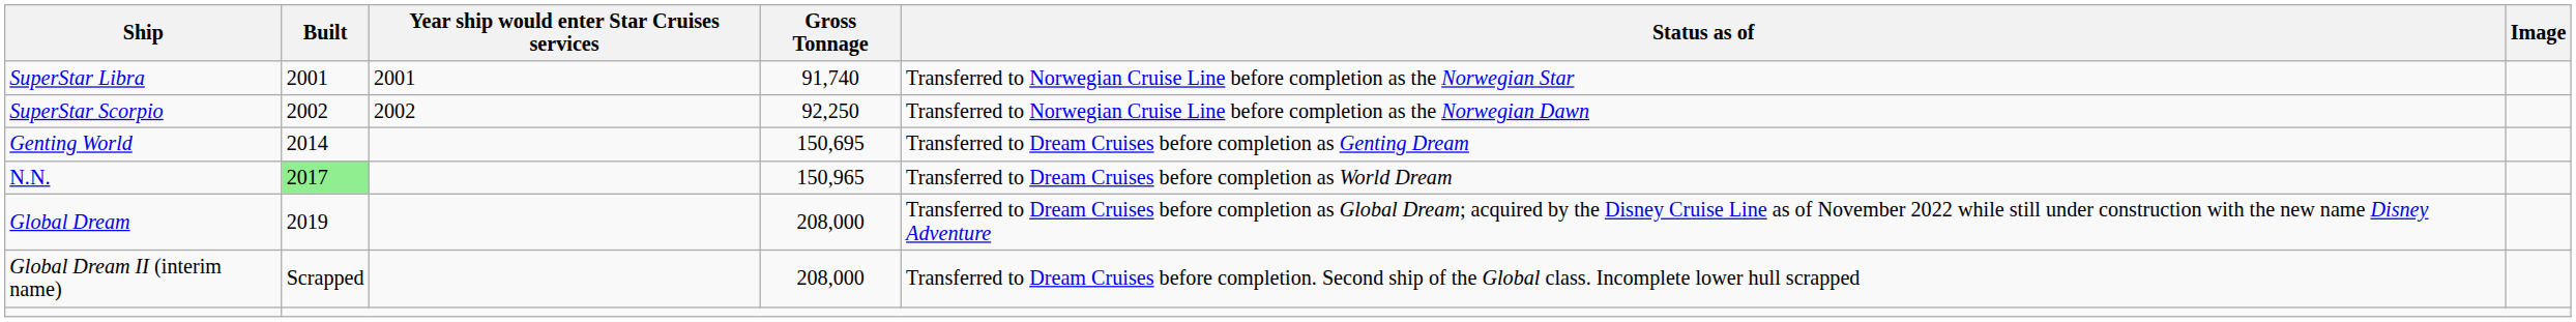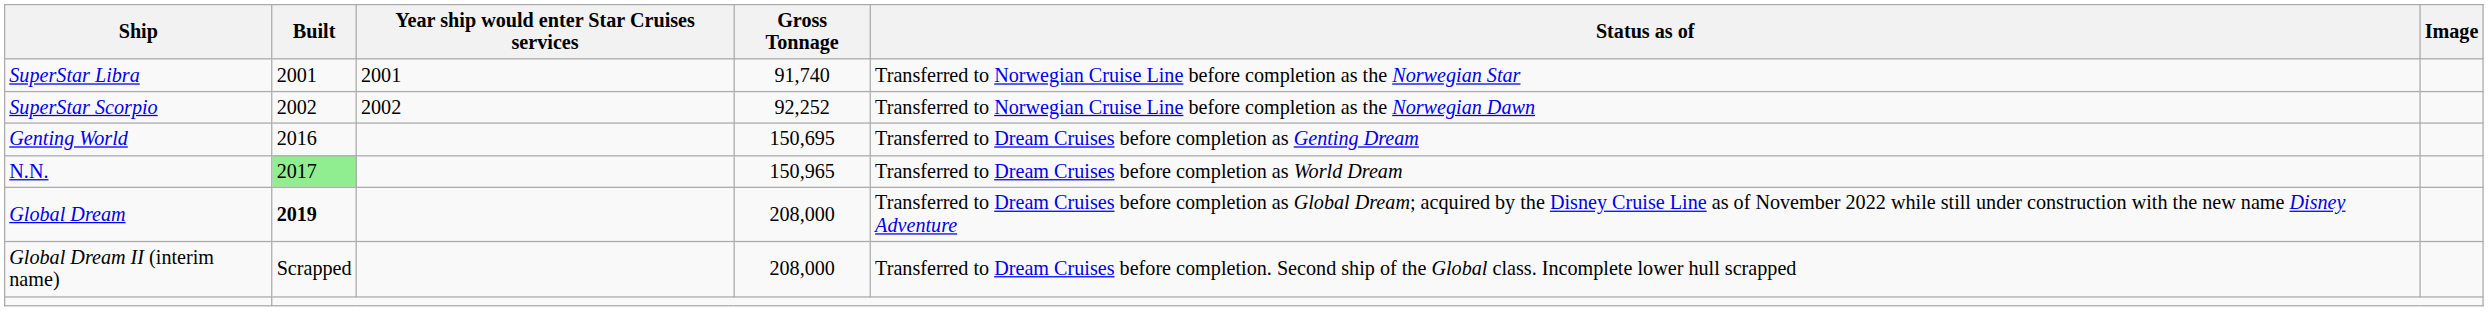SuperStar Scorpio | Gross Tonnage: 92,250 -> 92,252
Genting World | Built: 2014 -> 2016
Global Dream | Built: normal -> bold
